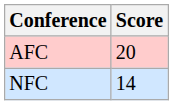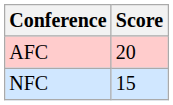NFC | Score: 14 -> 15
